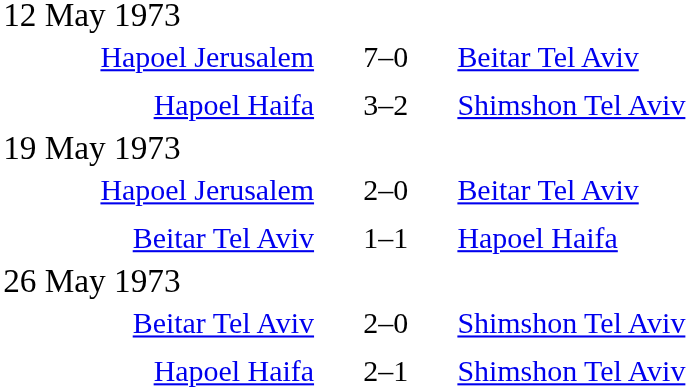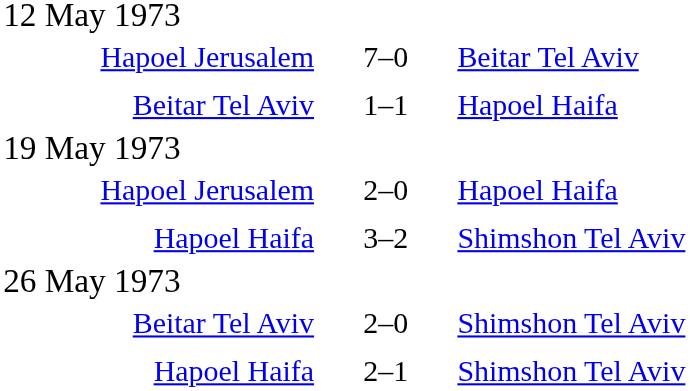rows swapped: Beitar Tel Aviv / 1–1 <-> Hapoel Haifa / 3–2
Hapoel Jerusalem / 2–0 | column 3: Beitar Tel Aviv -> Hapoel Haifa
